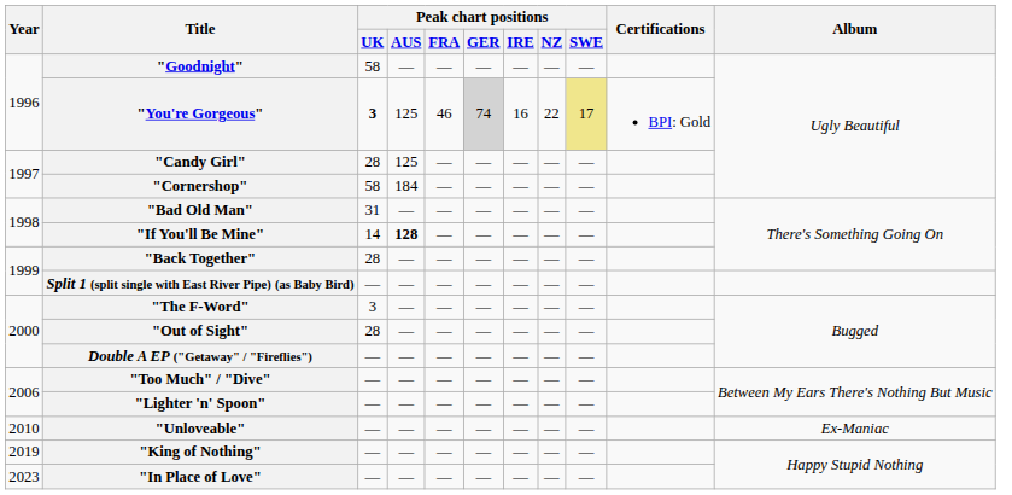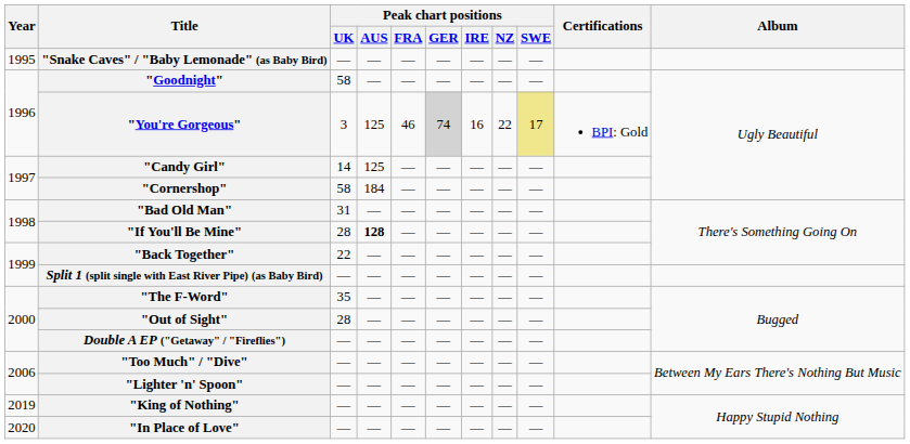+ row: 1995 | "Snake Caves" / "Baby Lemonade" (as Baby Bird) | — | — | — | — | — | — | —
"You're Gorgeous" | Peak chart positions / UK: bold -> normal
"Candy Girl" | Peak chart positions / UK: 28 -> 14
"If You'll Be Mine" | Peak chart positions / UK: 14 -> 28
"Back Together" | Peak chart positions / UK: 28 -> 22
"The F-Word" | Peak chart positions / UK: 3 -> 35
- row: 2010 | "Unloveable" | — | — | — | — | — | — | — | Ex-Maniac
"In Place of Love" | Year: 2023 -> 2020
